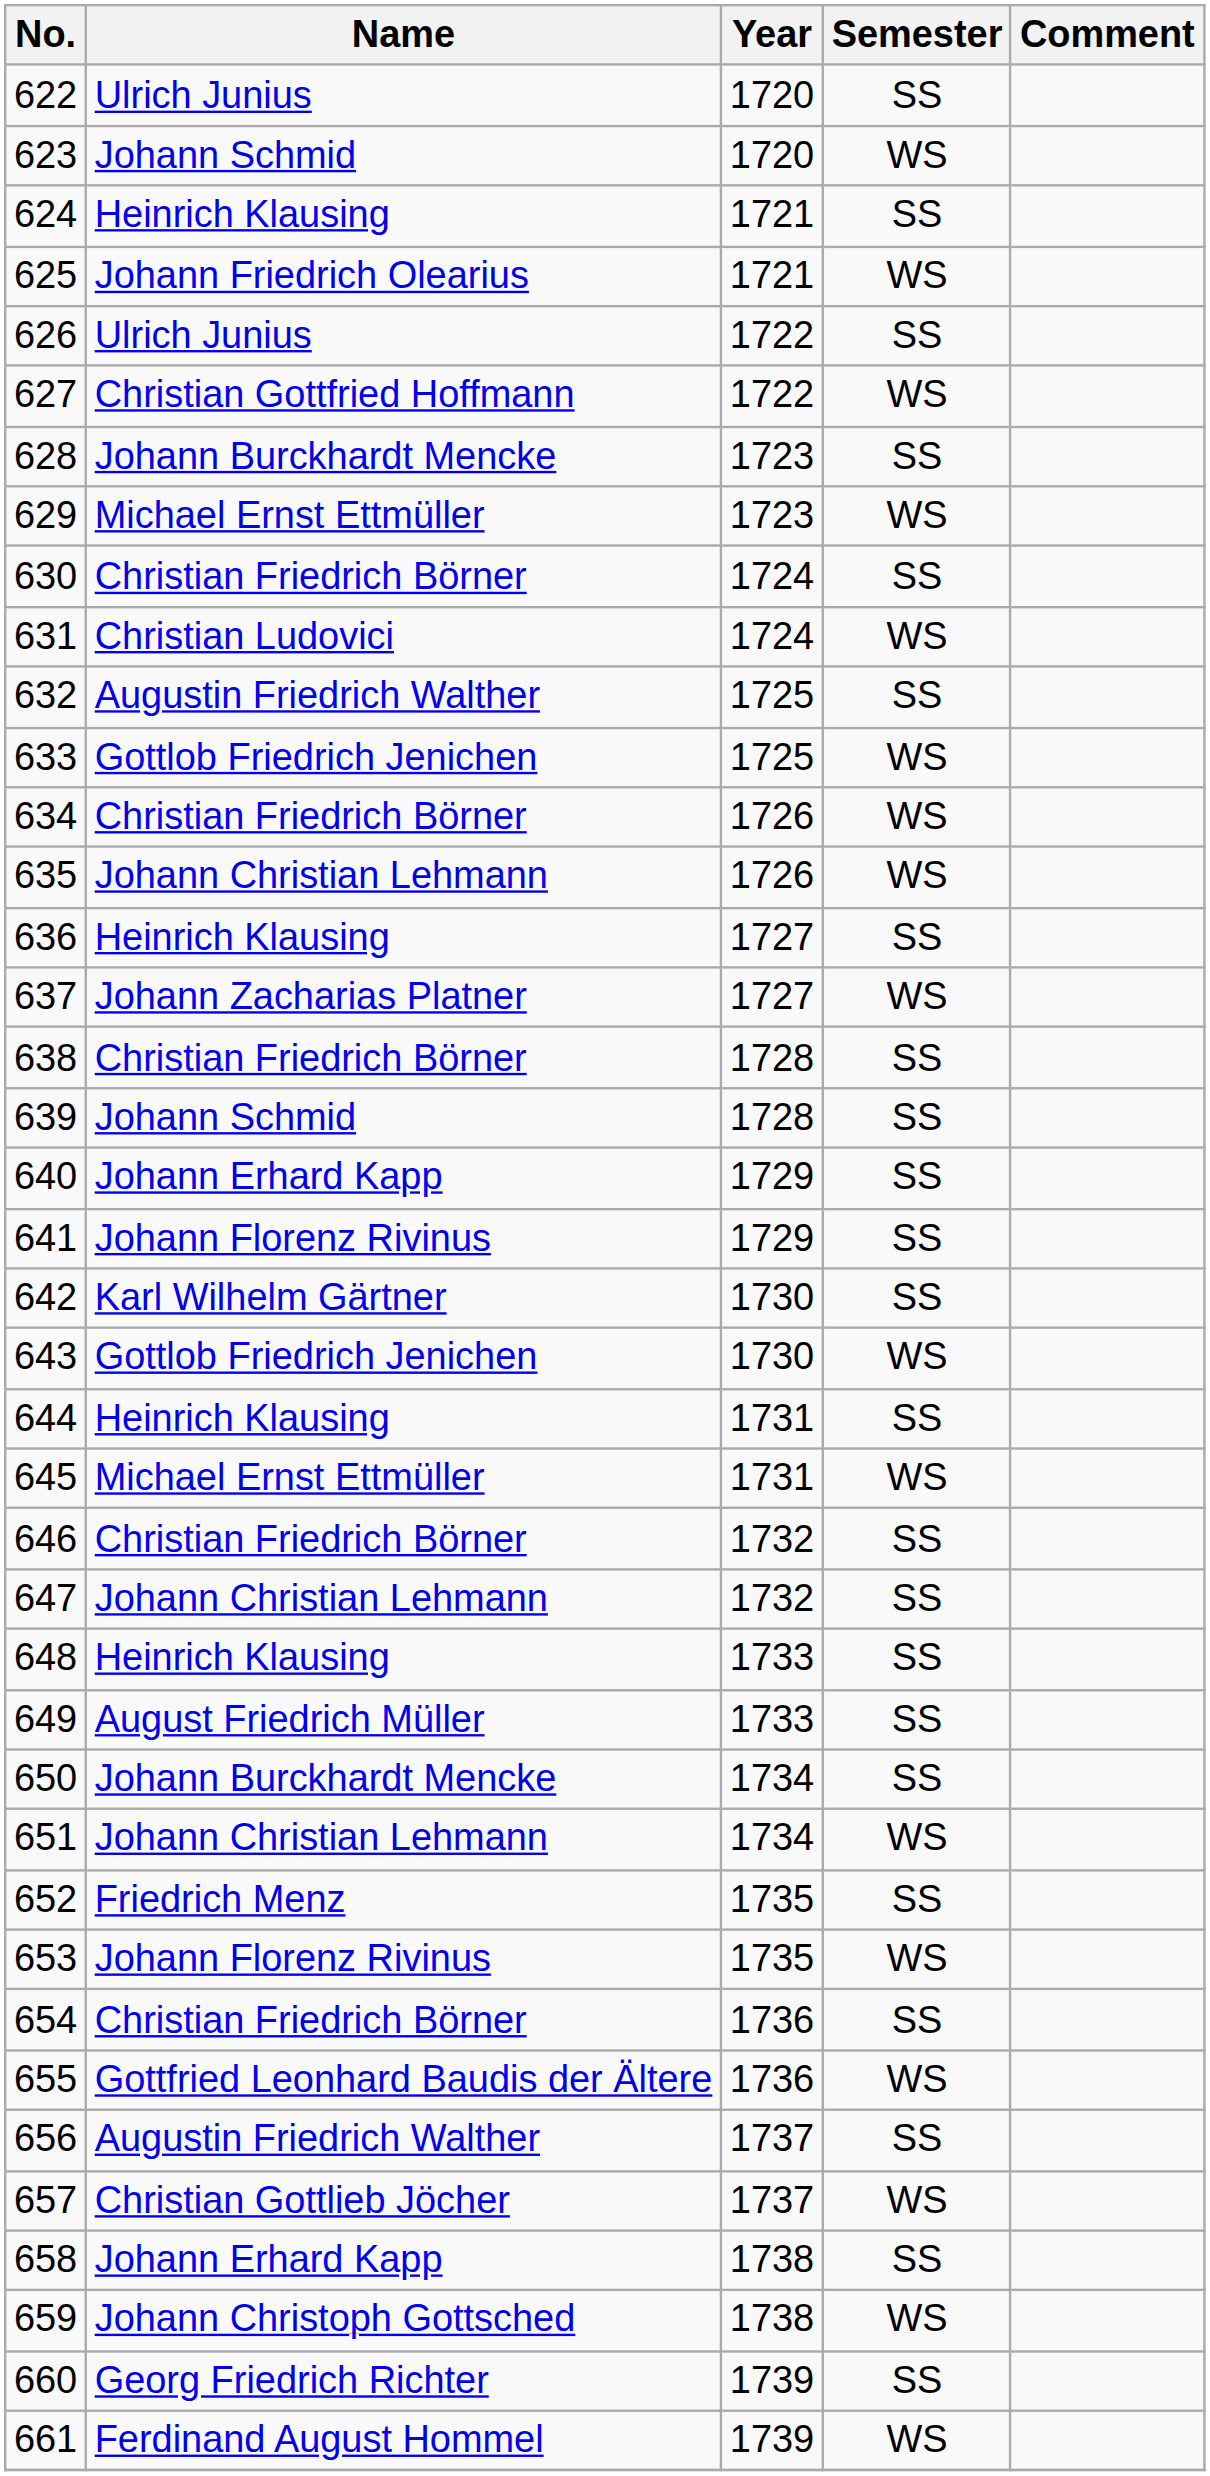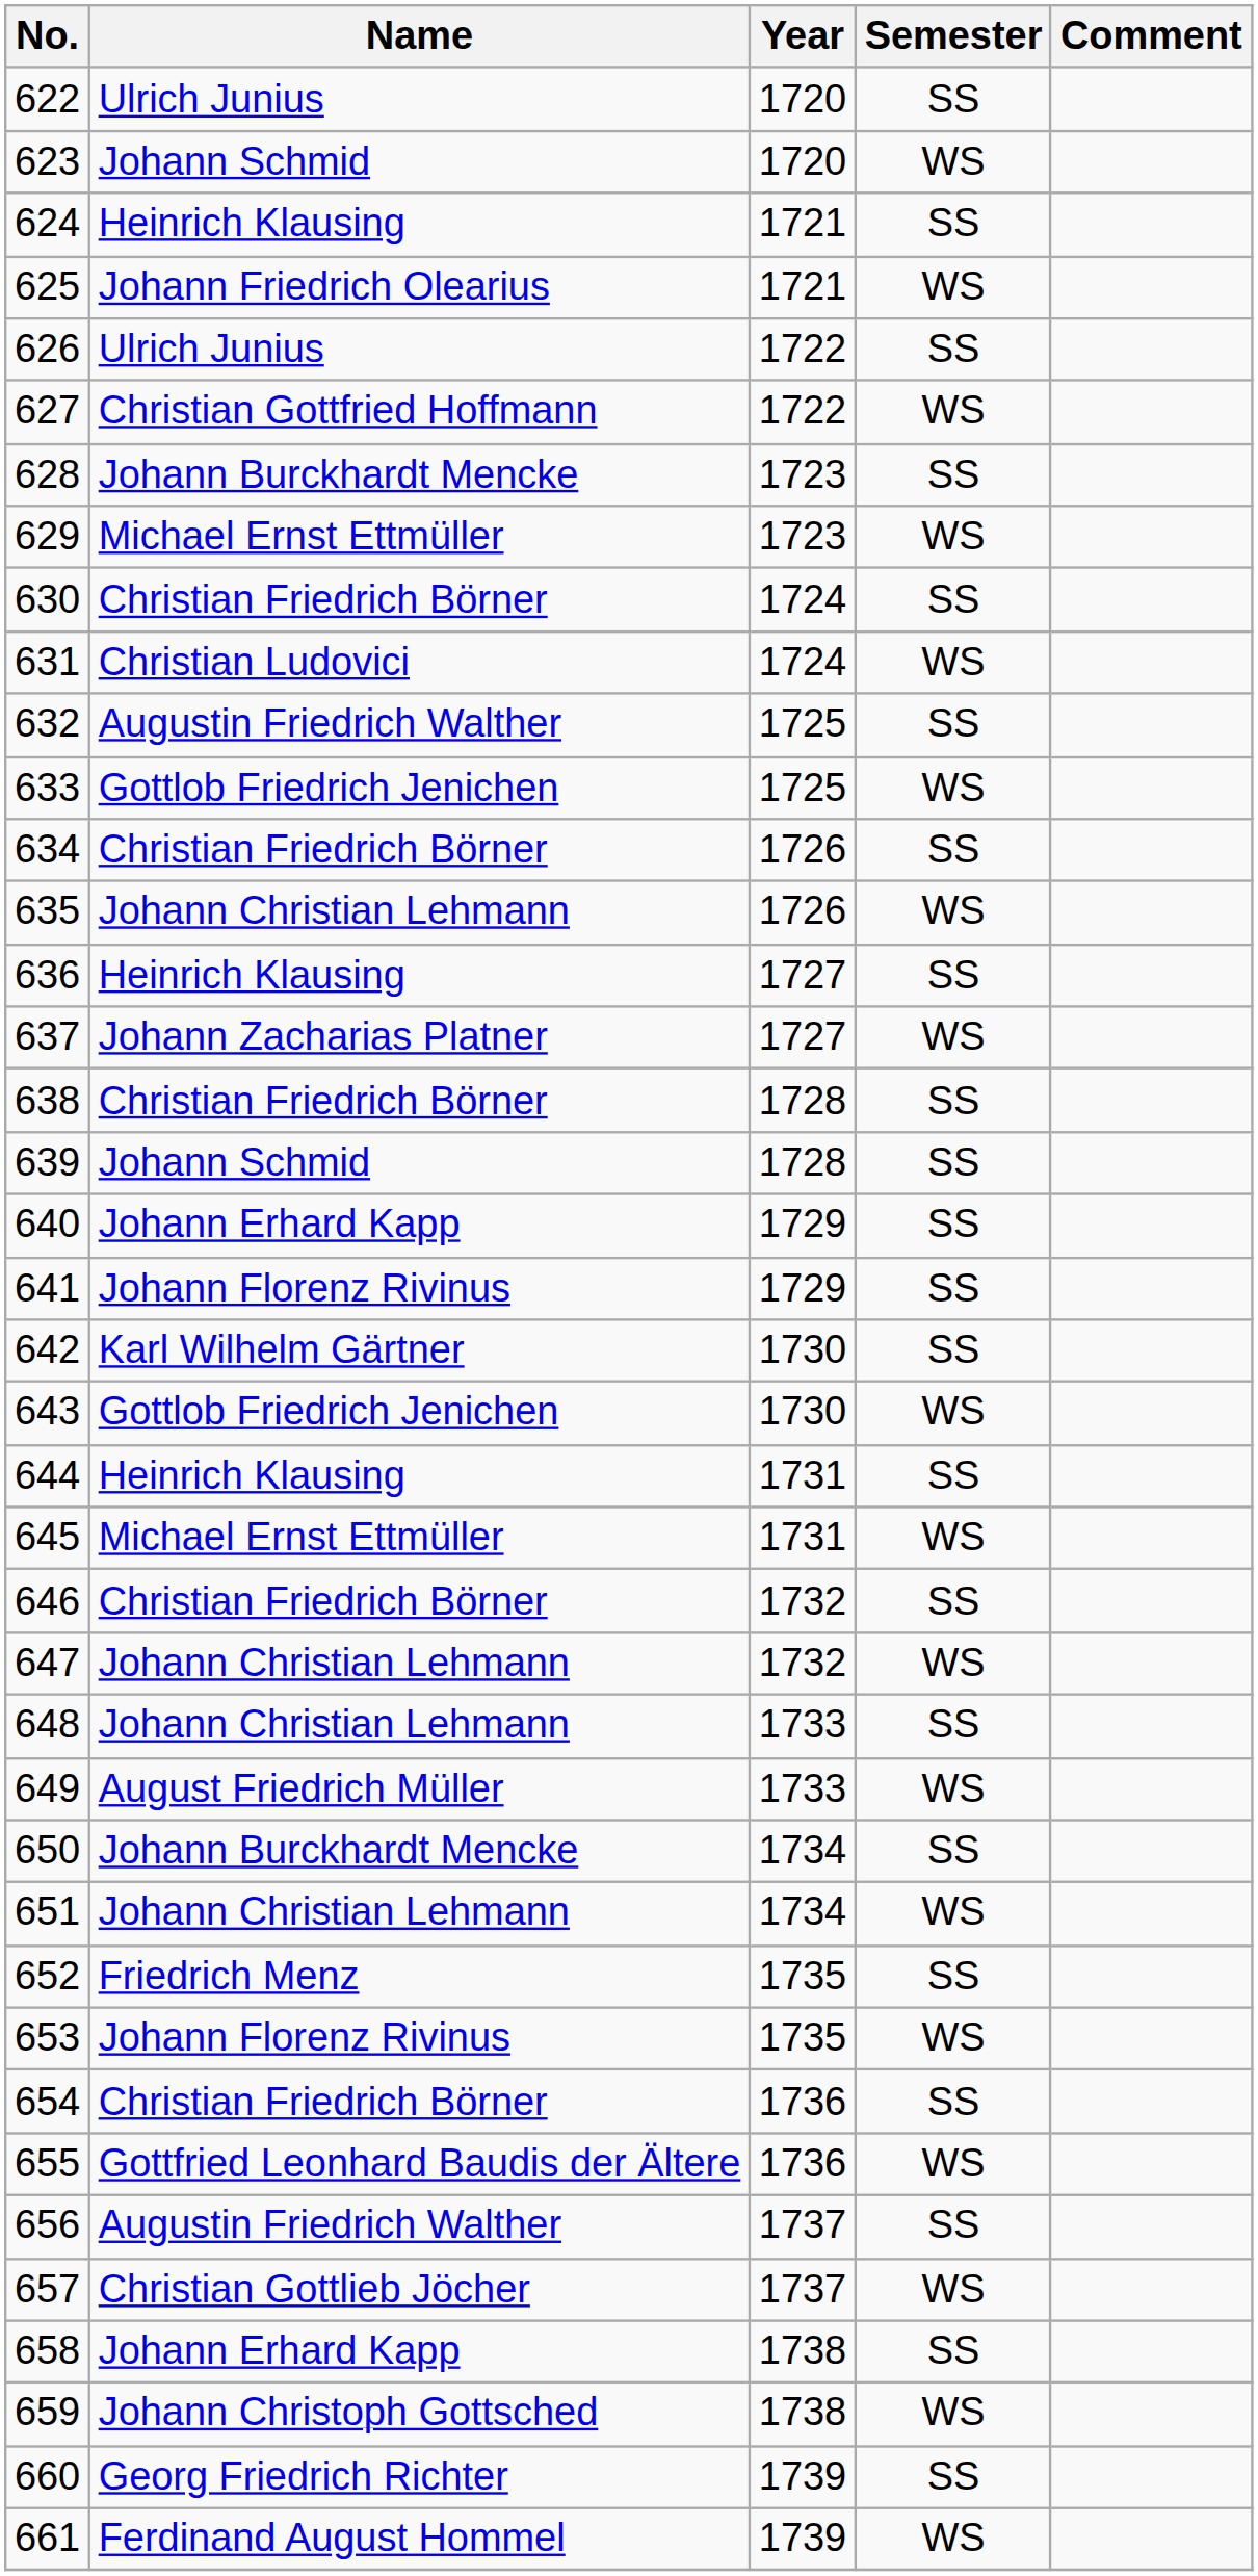634 | Semester: WS -> SS
647 | Semester: SS -> WS
648 | Name: Heinrich Klausing -> Johann Christian Lehmann
649 | Semester: SS -> WS
